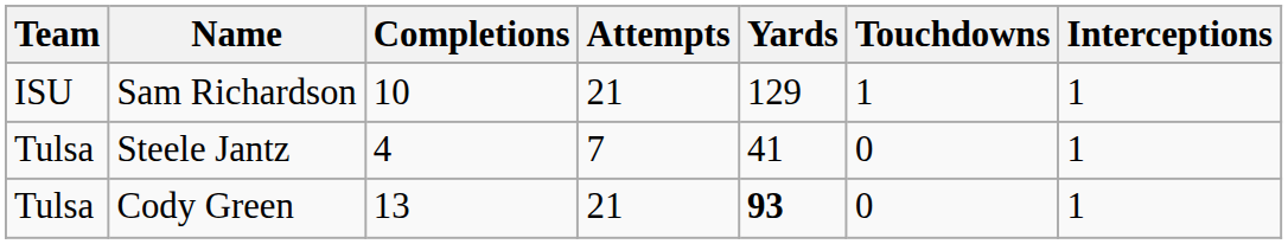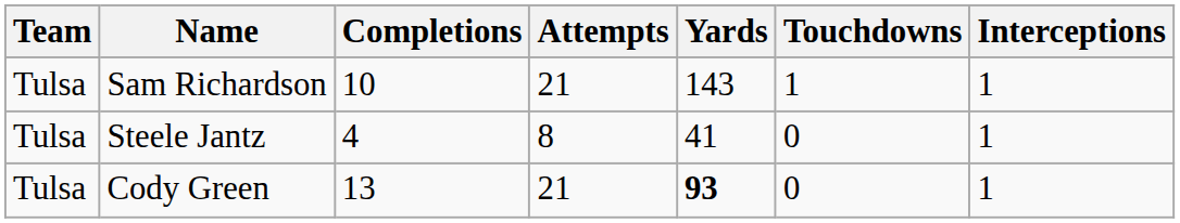Sam Richardson | Team: ISU -> Tulsa
Sam Richardson | Yards: 129 -> 143
Steele Jantz | Attempts: 7 -> 8
